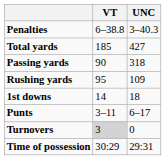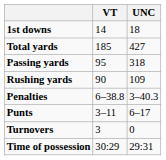rows swapped: 1st downs <-> Penalties
Passing yards | VT: 90 -> 95
Rushing yards | VT: 95 -> 90
Turnovers | VT: lightgrey background -> no background
